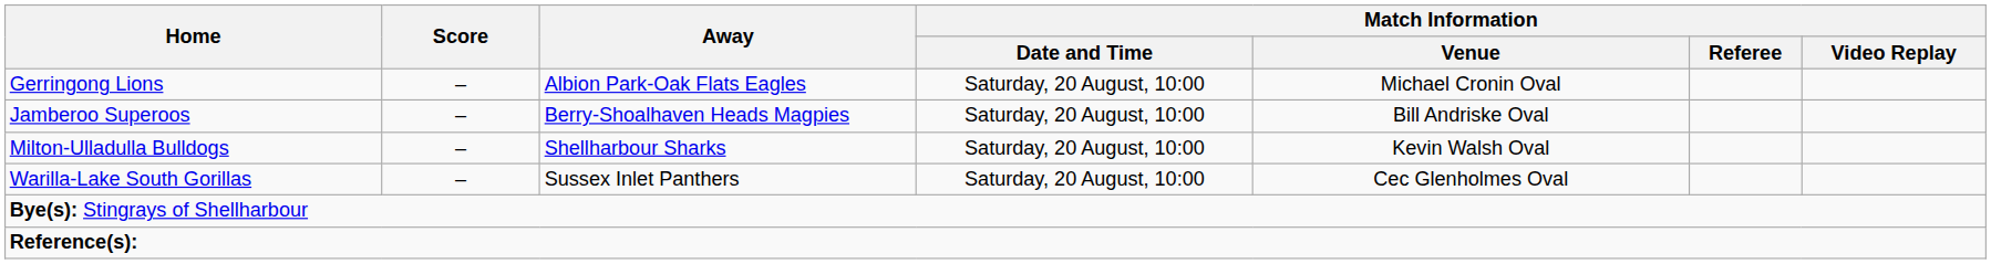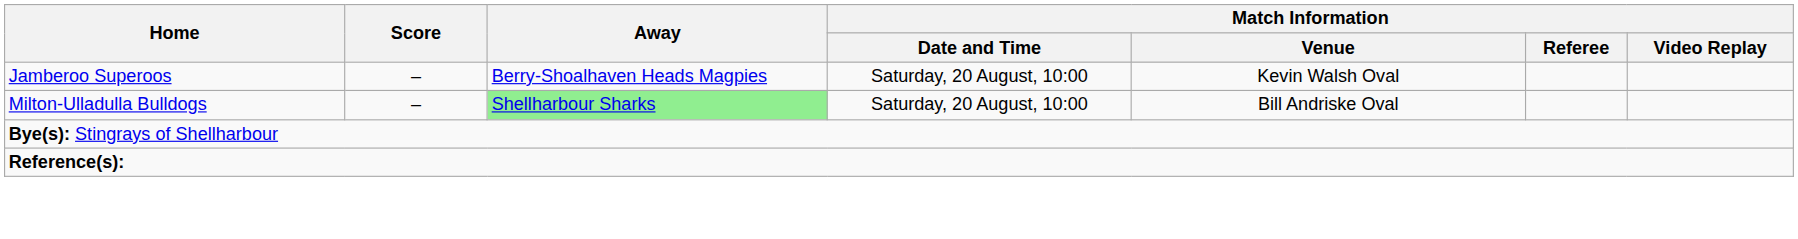- row: Gerringong Lions | – | Albion Park-Oak Flats Eagles | Saturday, 20 August, 10:00 | Michael Cronin Oval
Jamberoo Superoos | Match Information / Venue: Bill Andriske Oval -> Kevin Walsh Oval
Milton-Ulladulla Bulldogs | Away: no background -> lightgreen background
Milton-Ulladulla Bulldogs | Match Information / Venue: Kevin Walsh Oval -> Bill Andriske Oval
- row: Warilla-Lake South Gorillas | – | Sussex Inlet Panthers | Saturday, 20 August, 10:00 | Cec Glenholmes Oval
